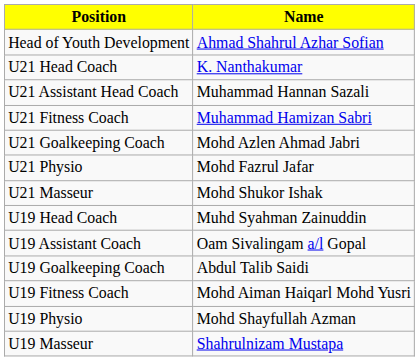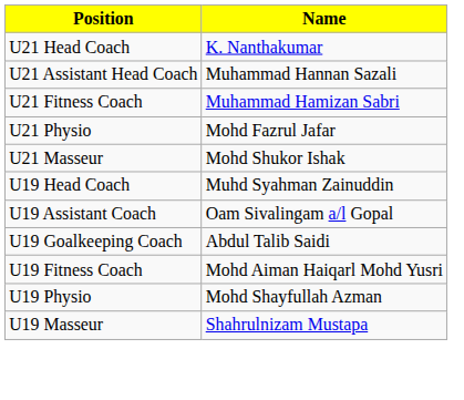- row: Head of Youth Development | Ahmad Shahrul Azhar Sofian
- row: U21 Goalkeeping Coach | Mohd Azlen Ahmad Jabri
